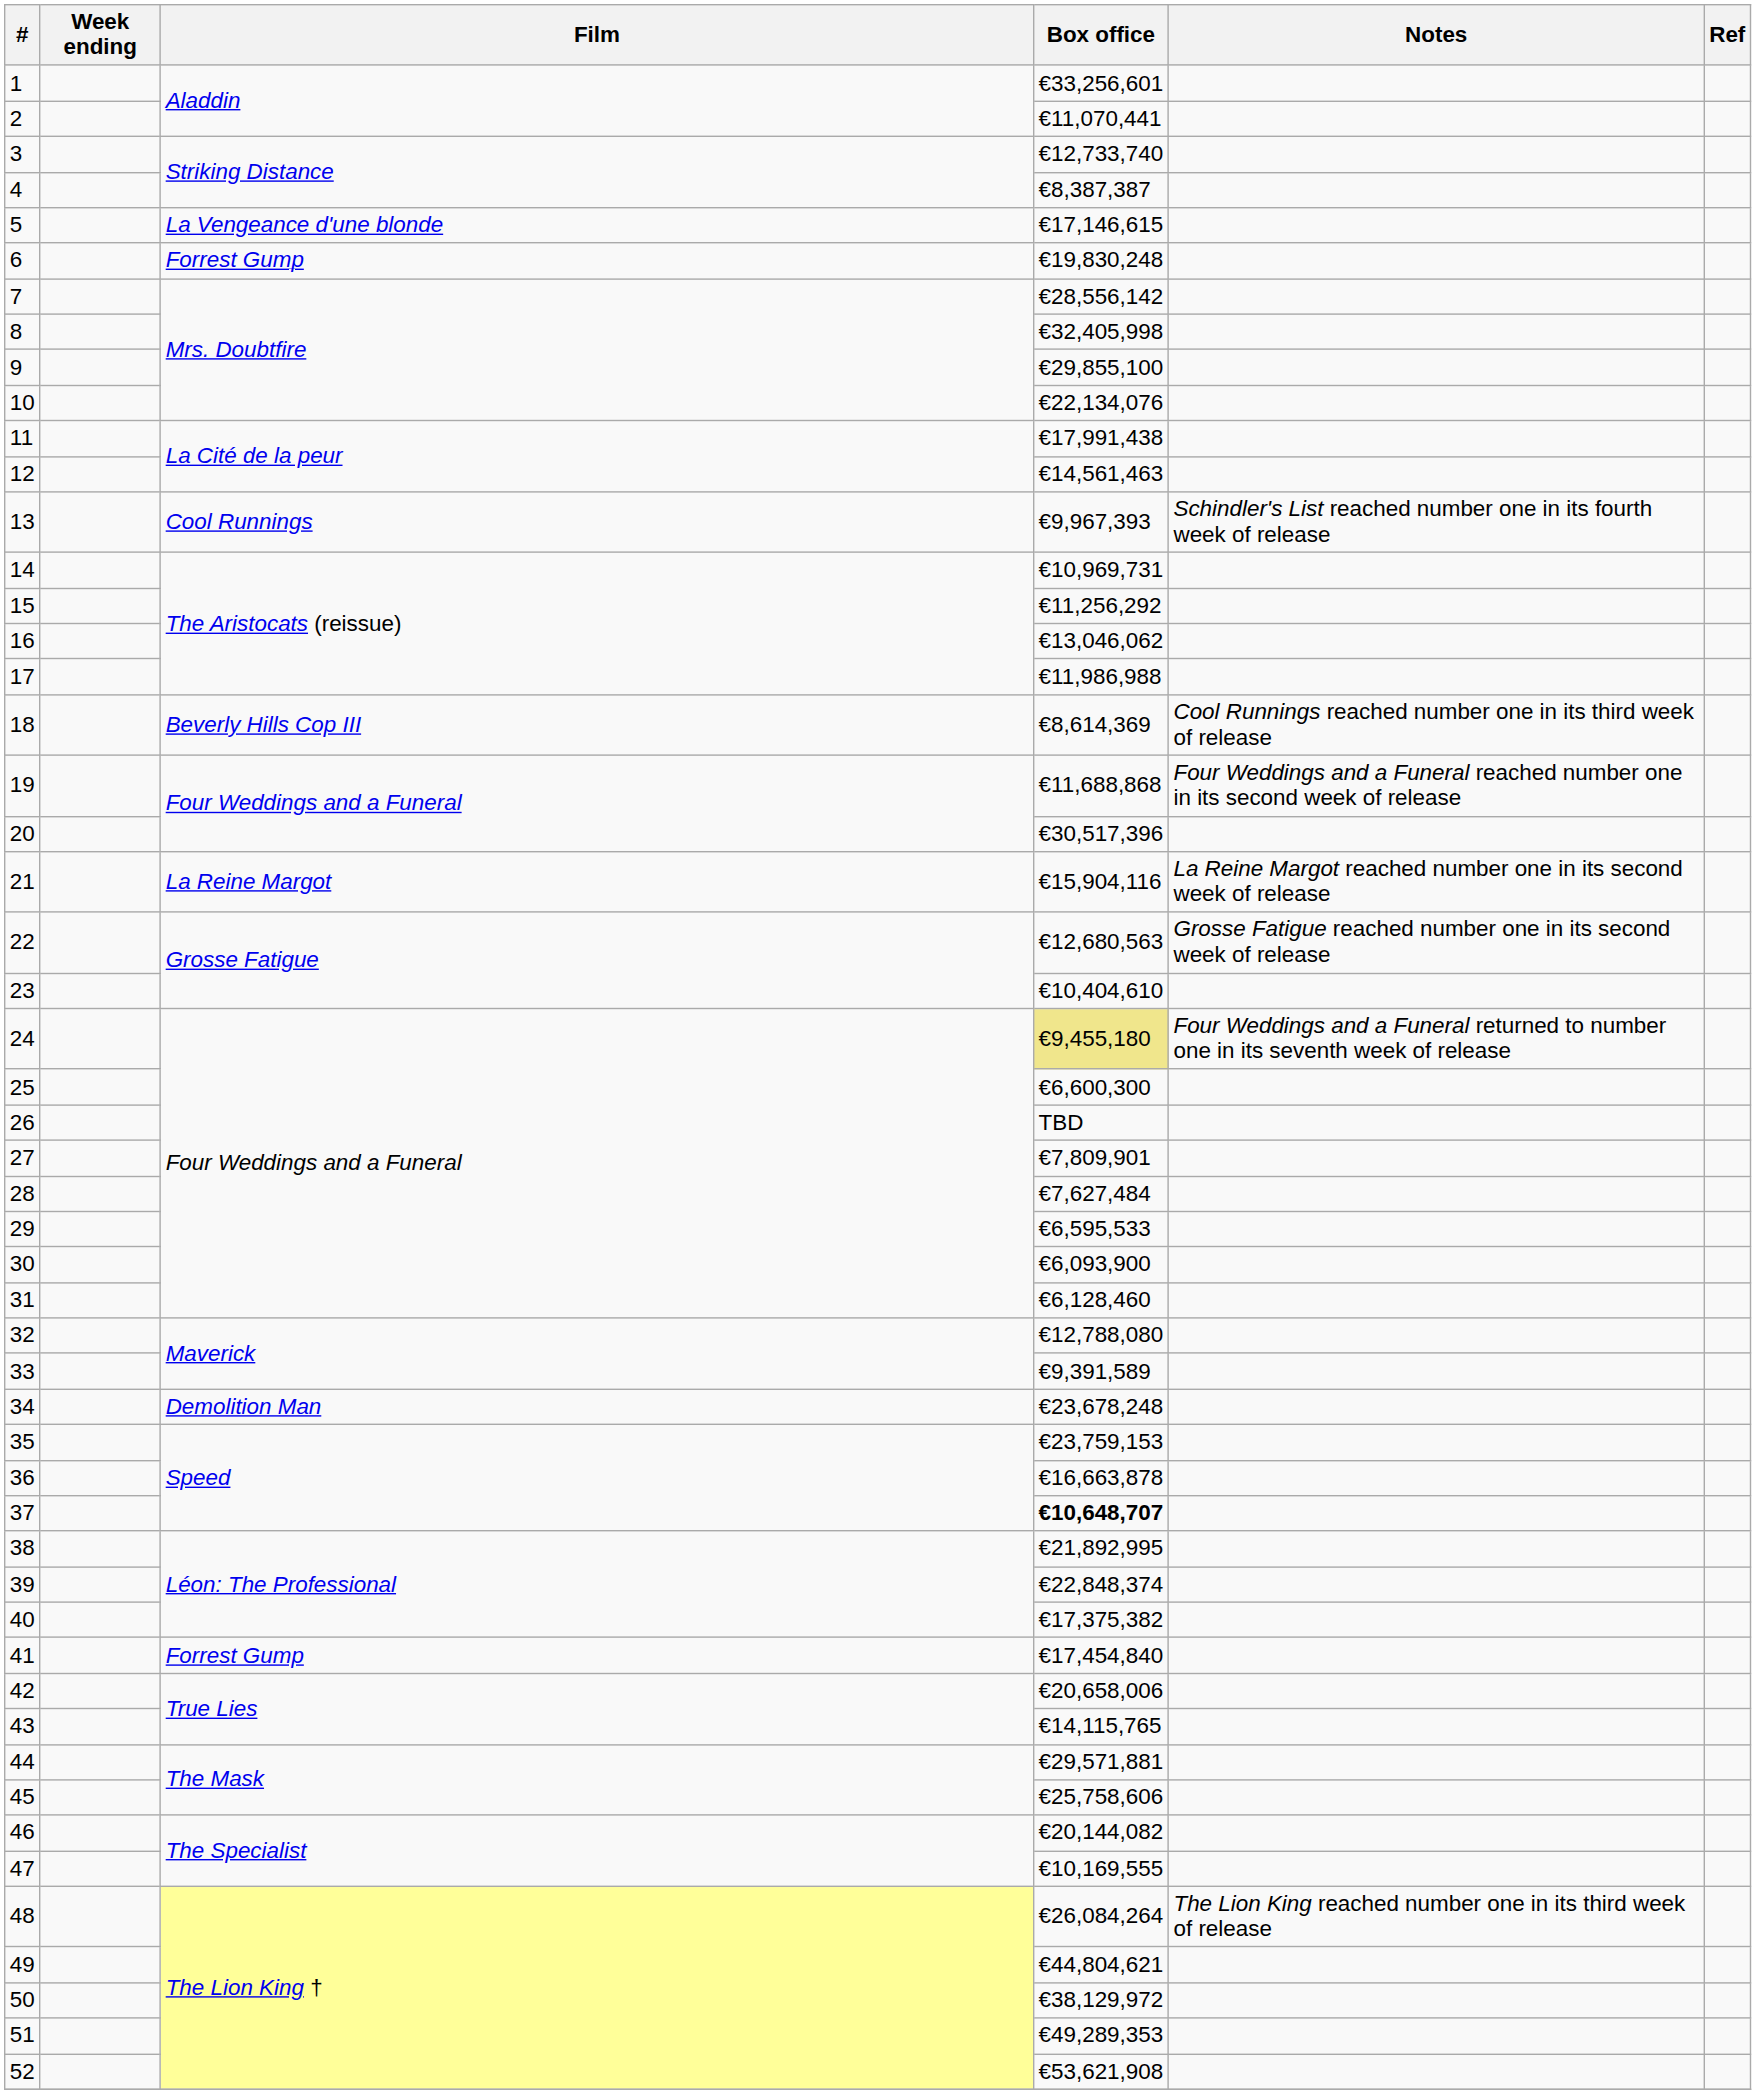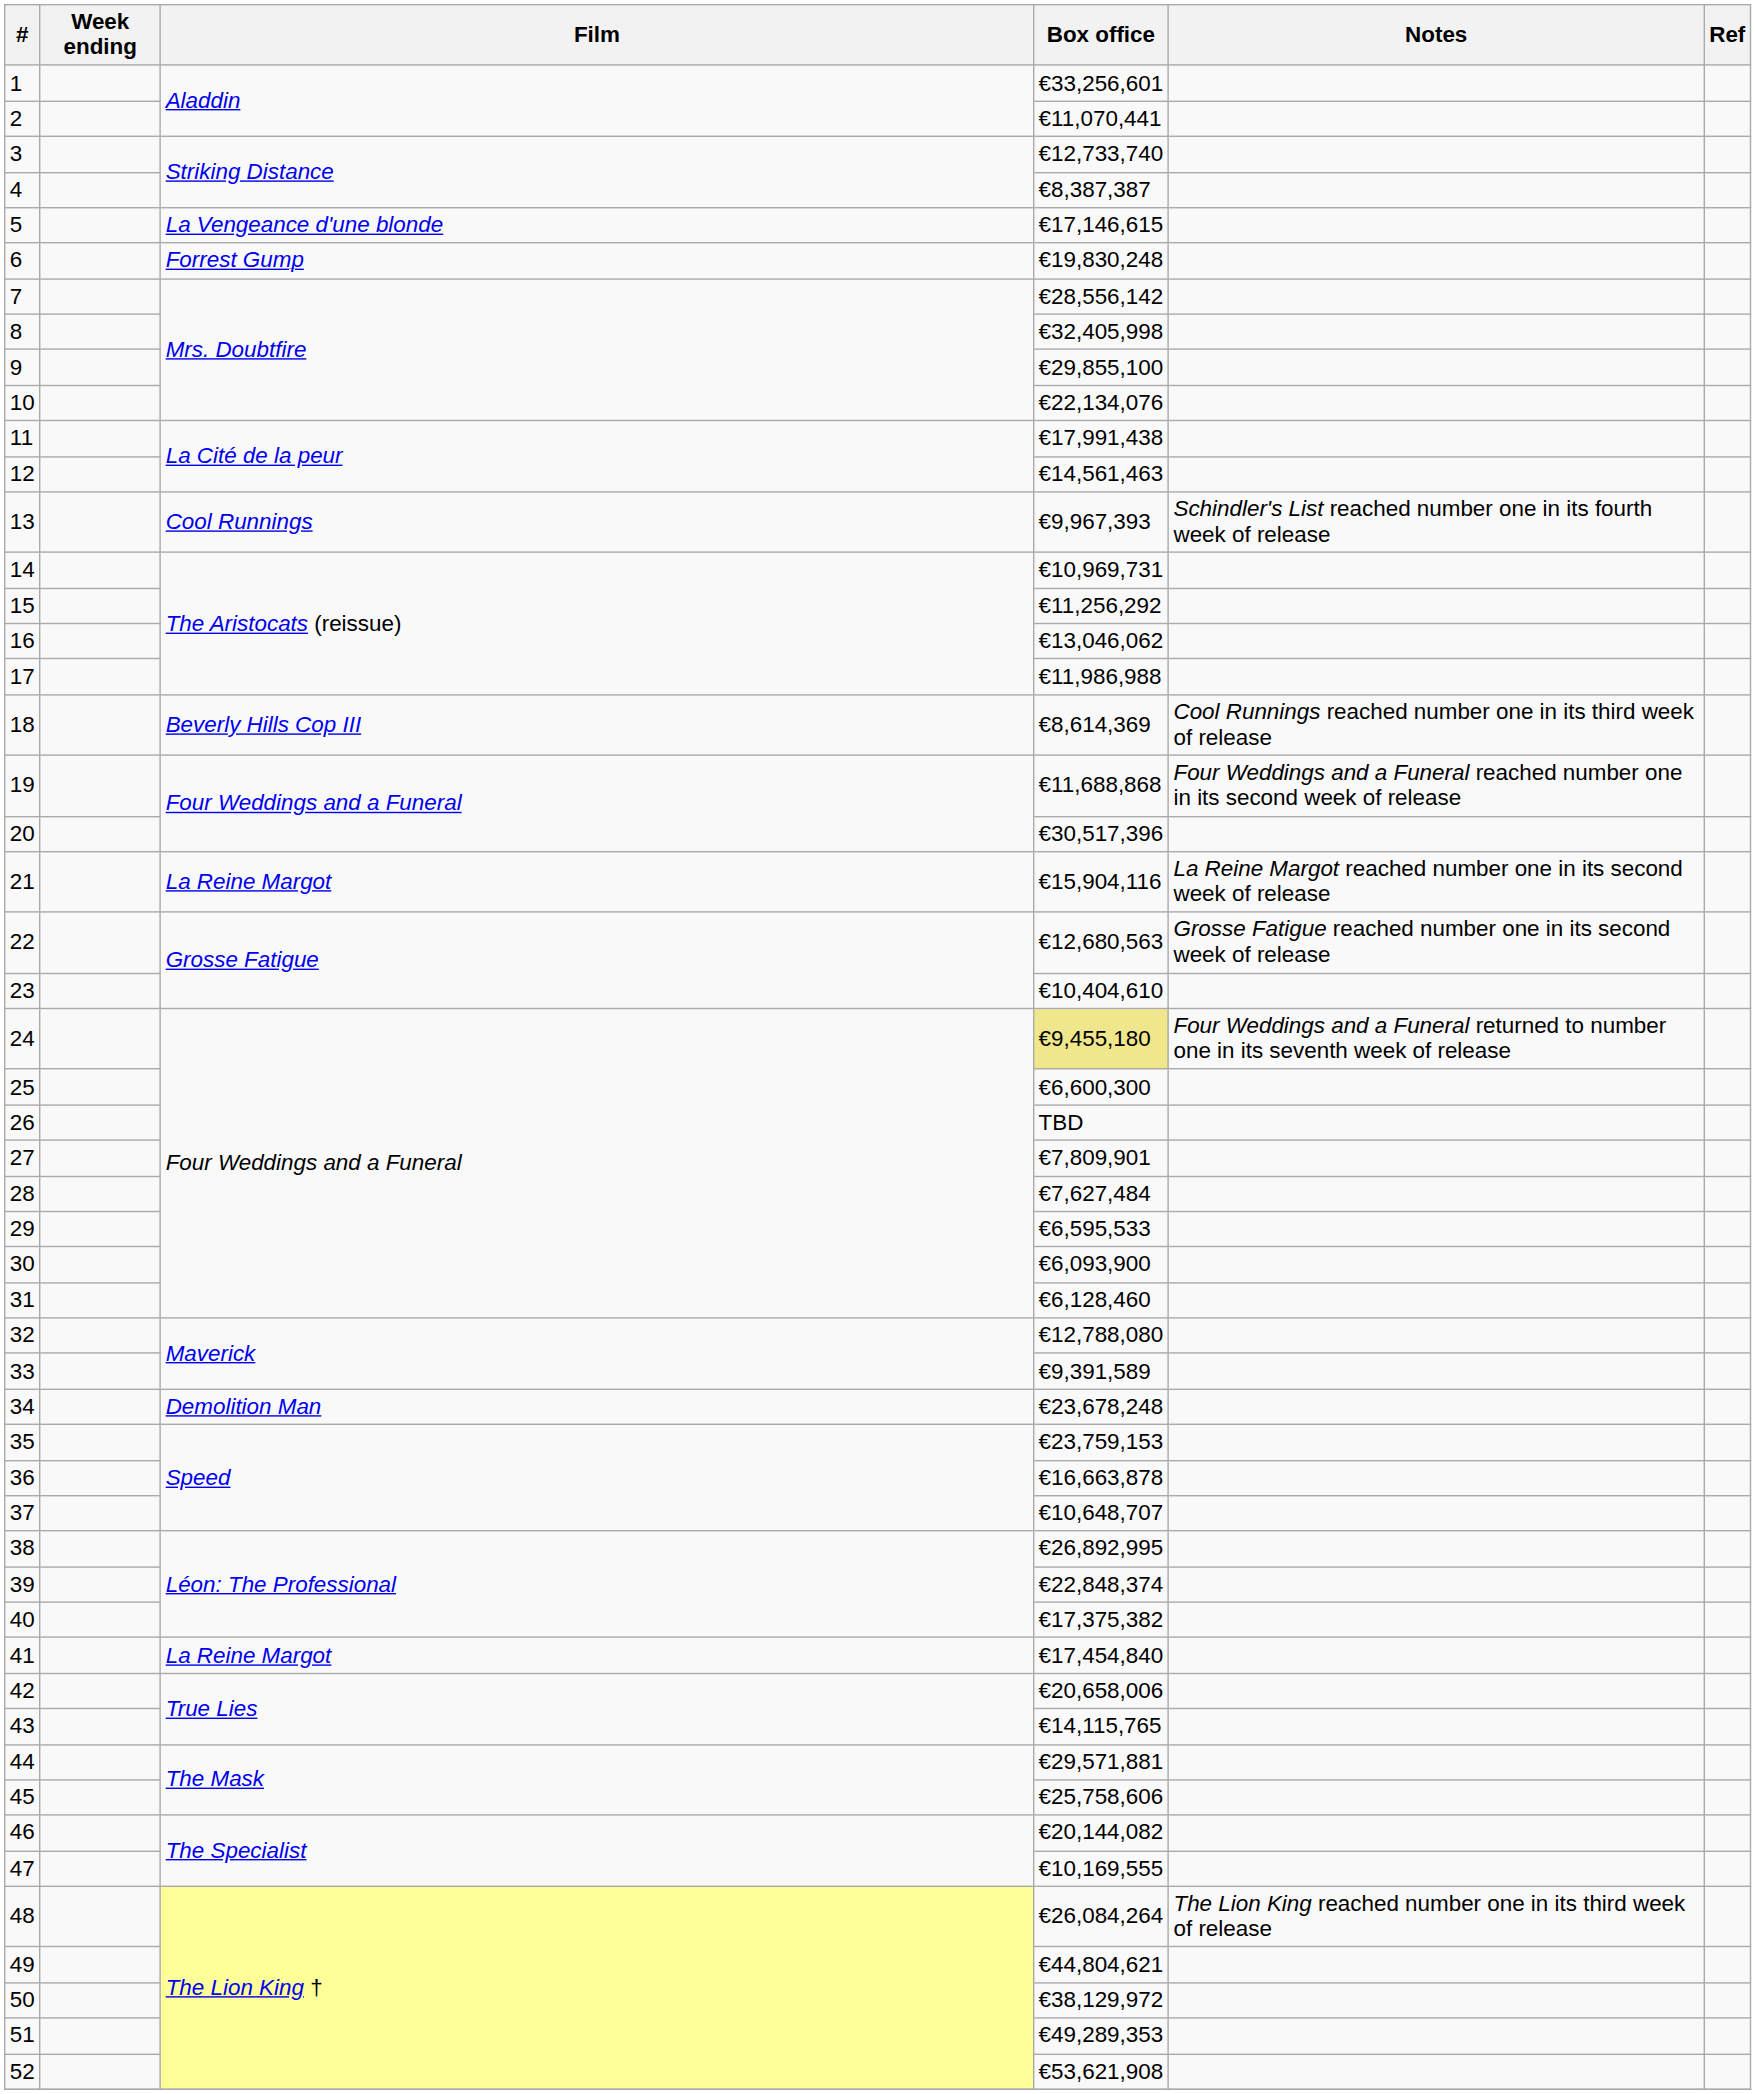37 | Box office: bold -> normal
38 | Box office: €21,892,995 -> €26,892,995
41 | Film: Forrest Gump -> La Reine Margot
